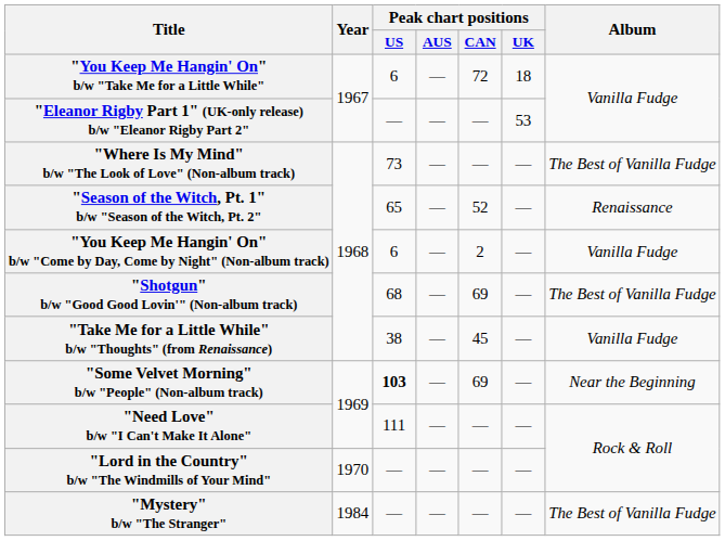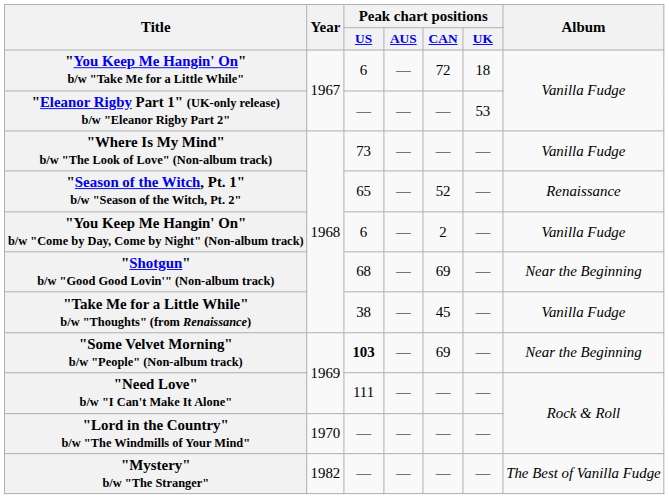"Where Is My Mind" b/w "The Look of Love" (Non-album track) | Album: The Best of Vanilla Fudge -> Vanilla Fudge
"Shotgun" b/w "Good Good Lovin'" (Non-album track) | Album: The Best of Vanilla Fudge -> Near the Beginning
"Mystery" b/w "The Stranger" | Year: 1984 -> 1982
